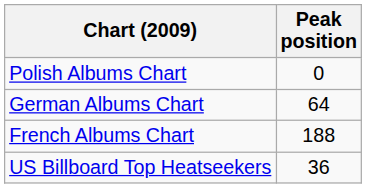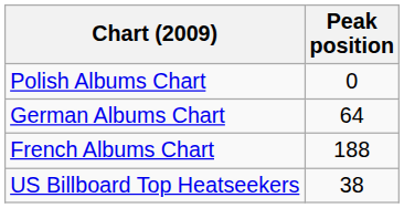US Billboard Top Heatseekers | Peak position: 36 -> 38
